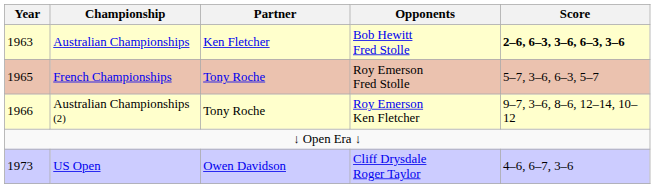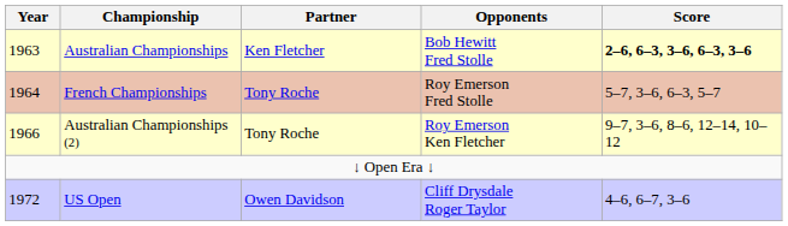French Championships | Year: 1965 -> 1964
US Open | Year: 1973 -> 1972
